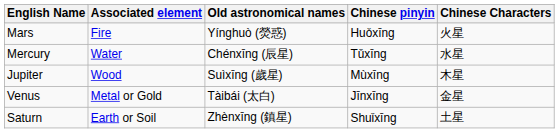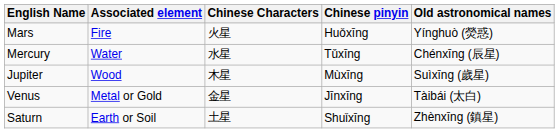columns swapped: Chinese Characters <-> Old astronomical names
